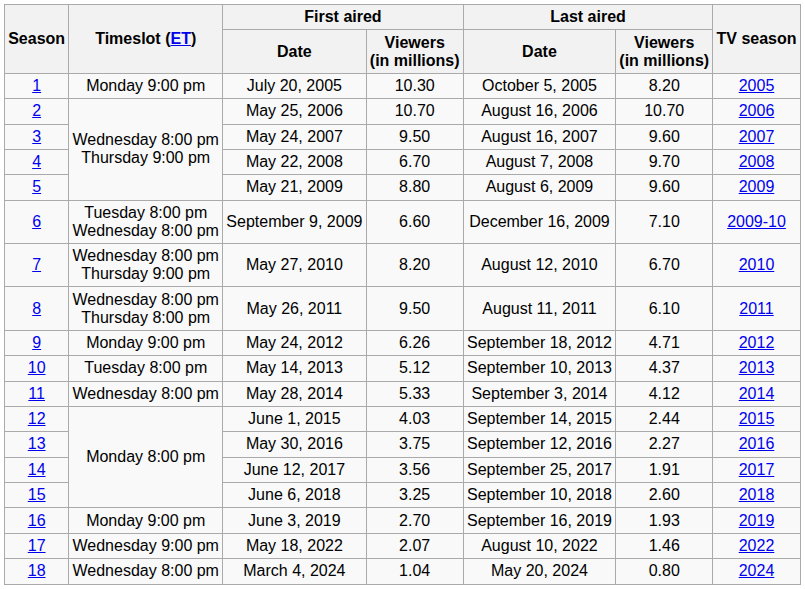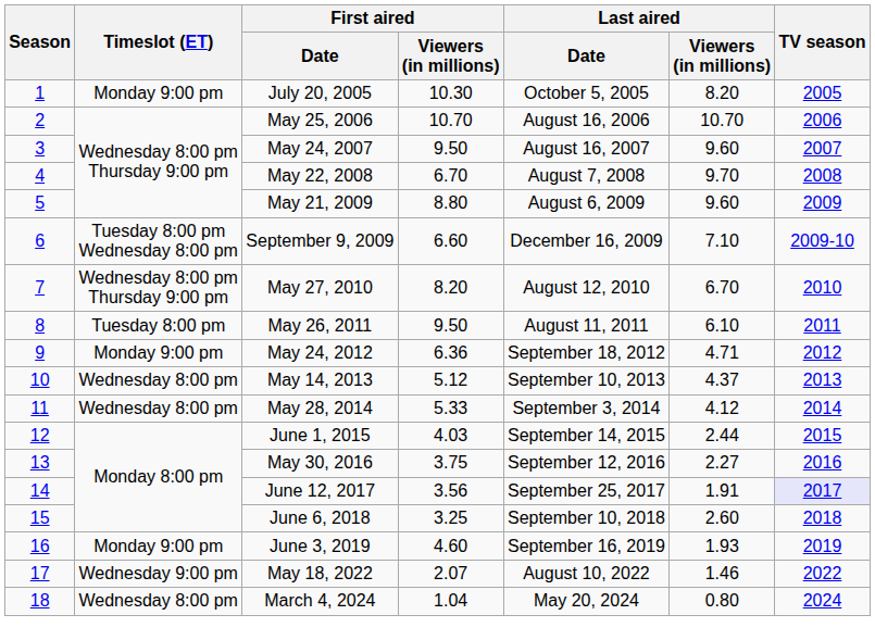May 26, 2011 | Timeslot (ET): Wednesday 8:00 pm Thursday 8:00 pm -> Tuesday 8:00 pm
May 24, 2012 | First aired / Viewers (in millions): 6.26 -> 6.36
May 14, 2013 | Timeslot (ET): Tuesday 8:00 pm -> Wednesday 8:00 pm
June 12, 2017 | TV season: no background -> lavender background
June 3, 2019 | First aired / Viewers (in millions): 2.70 -> 4.60
